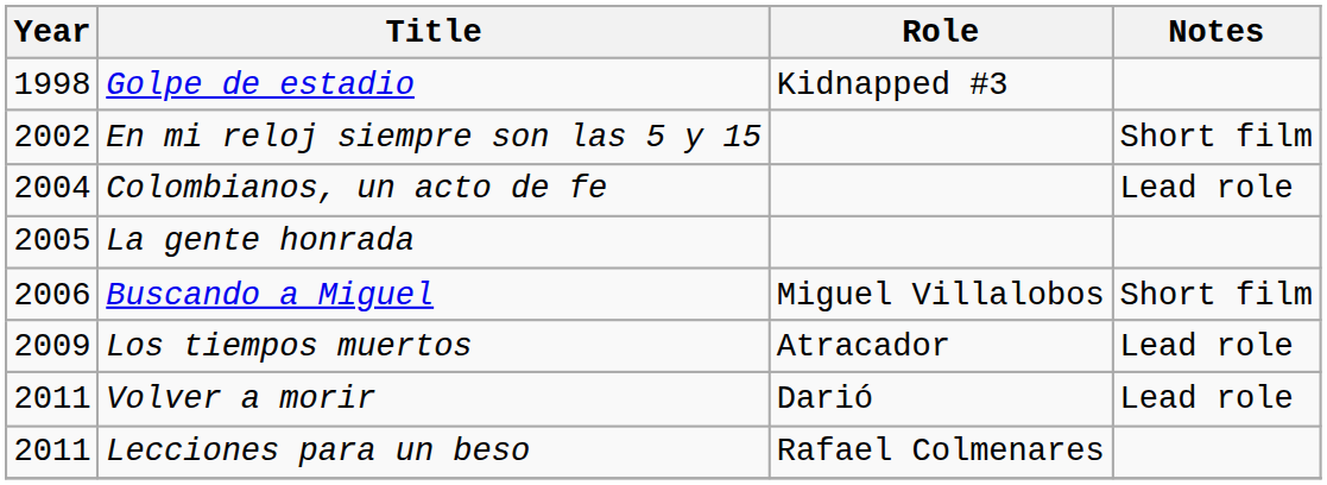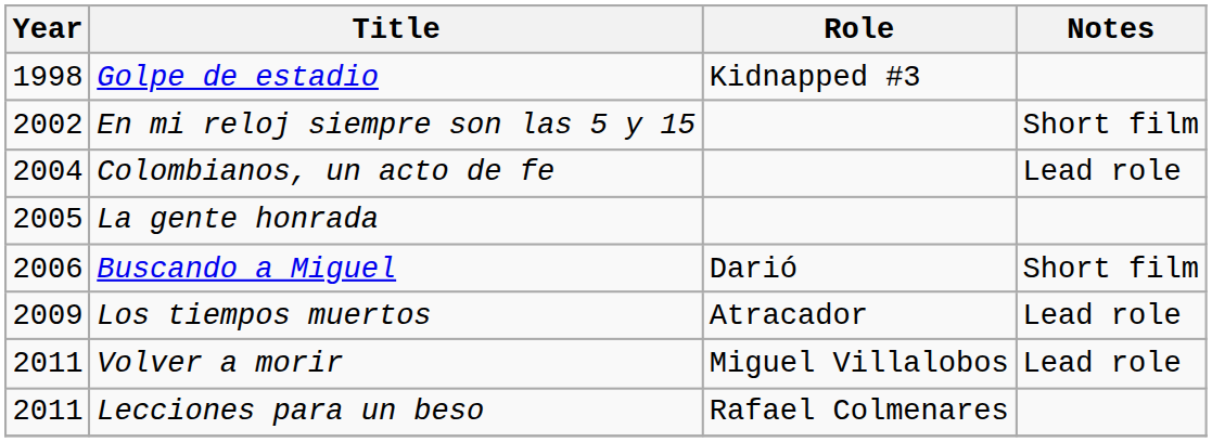Buscando a Miguel | Role: Miguel Villalobos -> Darió
Volver a morir | Role: Darió -> Miguel Villalobos
